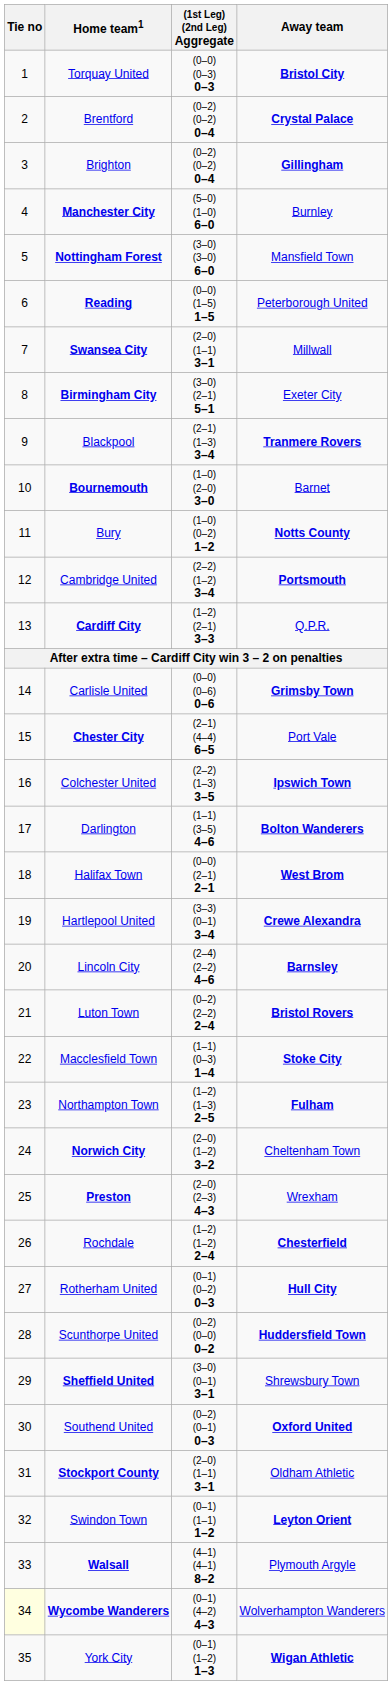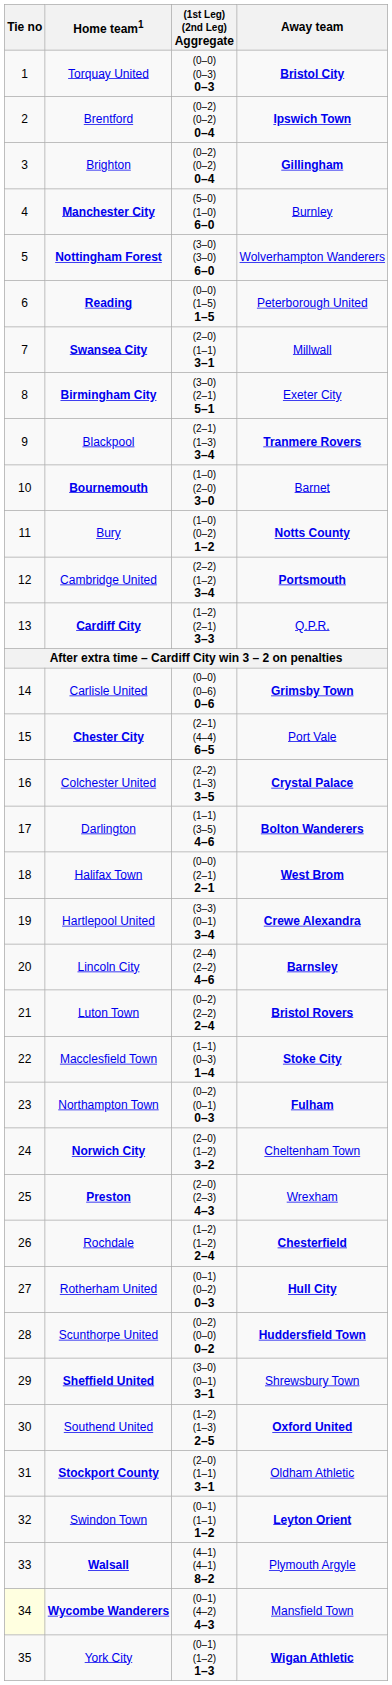Brentford | Away team: Crystal Palace -> Ipswich Town
Nottingham Forest | Away team: Mansfield Town -> Wolverhampton Wanderers
Colchester United | Away team: Ipswich Town -> Crystal Palace
Northampton Town | (1st Leg) (2nd Leg) Aggregate: (1–2) (1–3) 2–5 -> (0–2) (0–1) 0–3
Southend United | (1st Leg) (2nd Leg) Aggregate: (0–2) (0–1) 0–3 -> (1–2) (1–3) 2–5
Wycombe Wanderers | Away team: Wolverhampton Wanderers -> Mansfield Town
